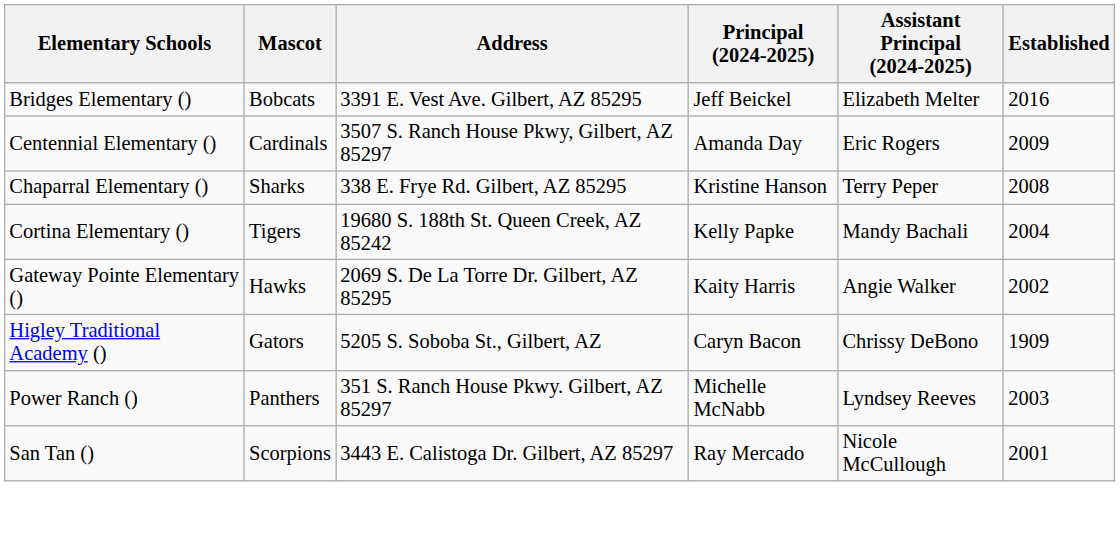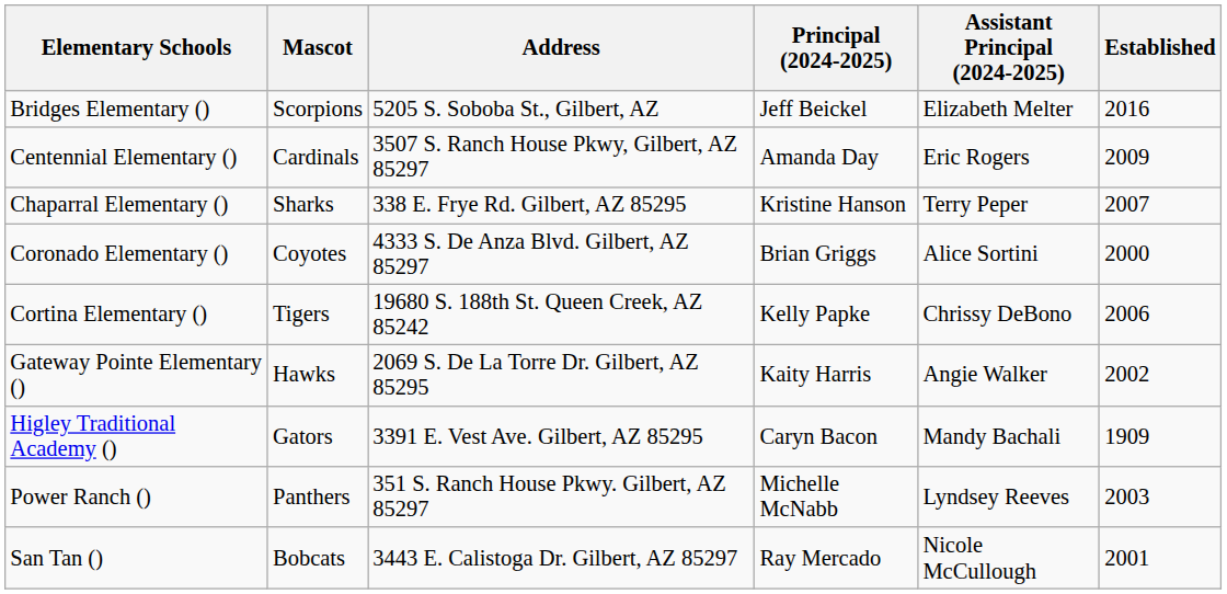Bridges Elementary () | Mascot: Bobcats -> Scorpions
Bridges Elementary () | Address: 3391 E. Vest Ave. Gilbert, AZ 85295 -> 5205 S. Soboba St., Gilbert, AZ
Chaparral Elementary () | Established: 2008 -> 2007
+ row: Coronado Elementary () | Coyotes | 4333 S. De Anza Blvd. Gilbert, AZ 85297 | Brian Griggs | Alice Sortini | 2000
Cortina Elementary () | Assistant Principal (2024-2025): Mandy Bachali -> Chrissy DeBono
Cortina Elementary () | Established: 2004 -> 2006
Higley Traditional Academy () | Address: 5205 S. Soboba St., Gilbert, AZ -> 3391 E. Vest Ave. Gilbert, AZ 85295
Higley Traditional Academy () | Assistant Principal (2024-2025): Chrissy DeBono -> Mandy Bachali
San Tan () | Mascot: Scorpions -> Bobcats
